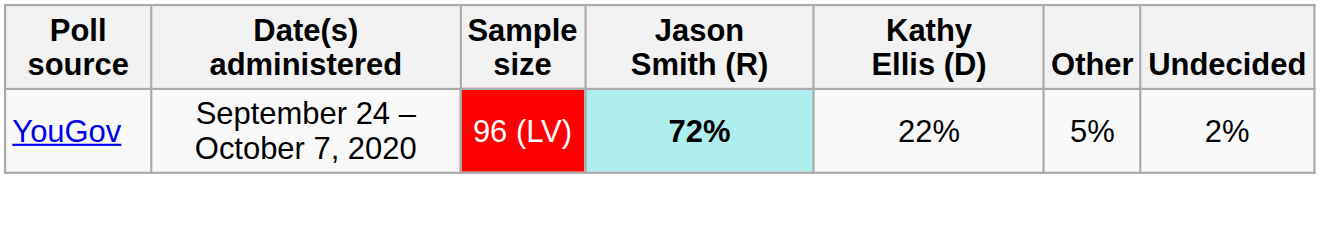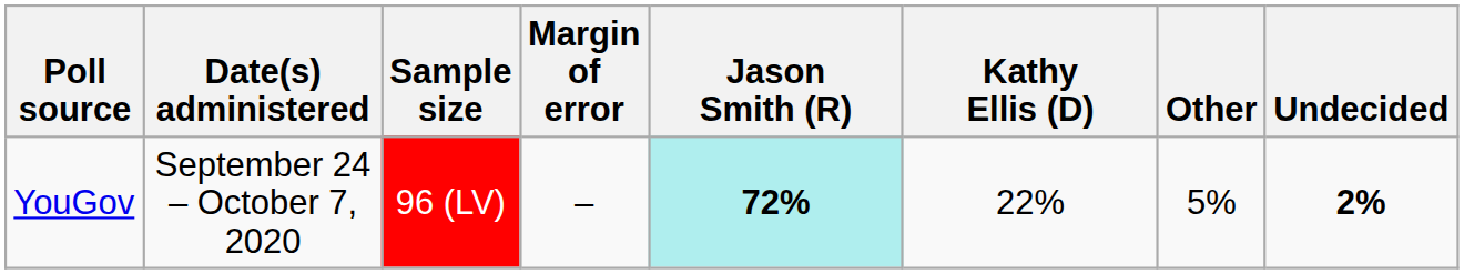+ column: Margin of error | –
YouGov | Undecided: normal -> bold
